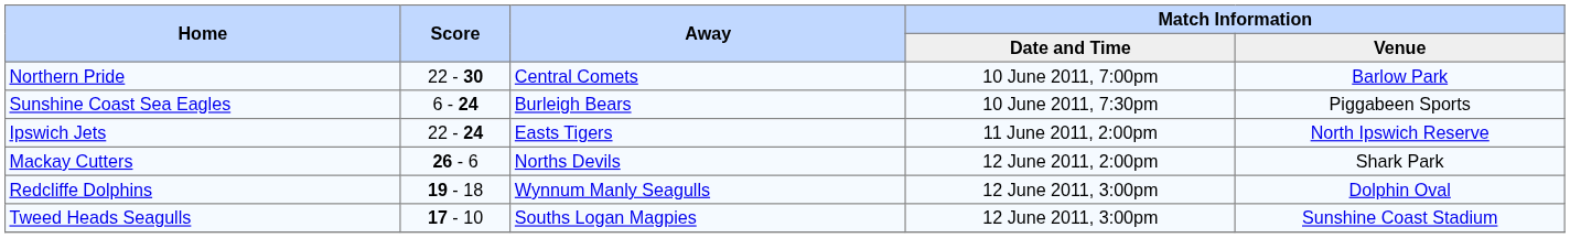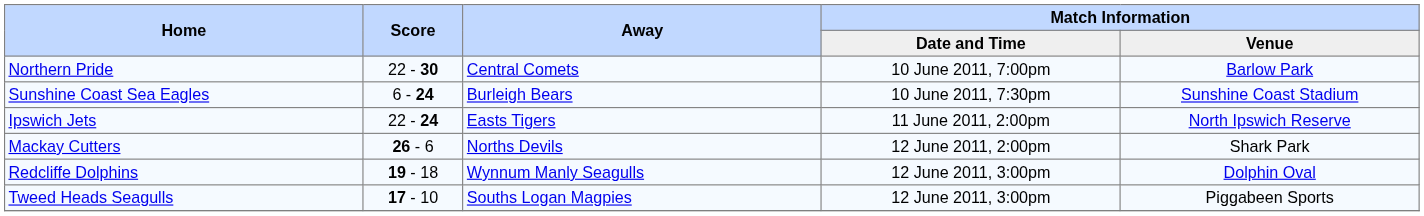Sunshine Coast Sea Eagles | Match Information / Venue: Piggabeen Sports -> Sunshine Coast Stadium
Tweed Heads Seagulls | Match Information / Venue: Sunshine Coast Stadium -> Piggabeen Sports
